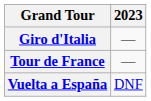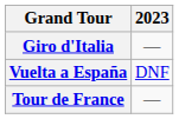rows swapped: Tour de France <-> Vuelta a España
